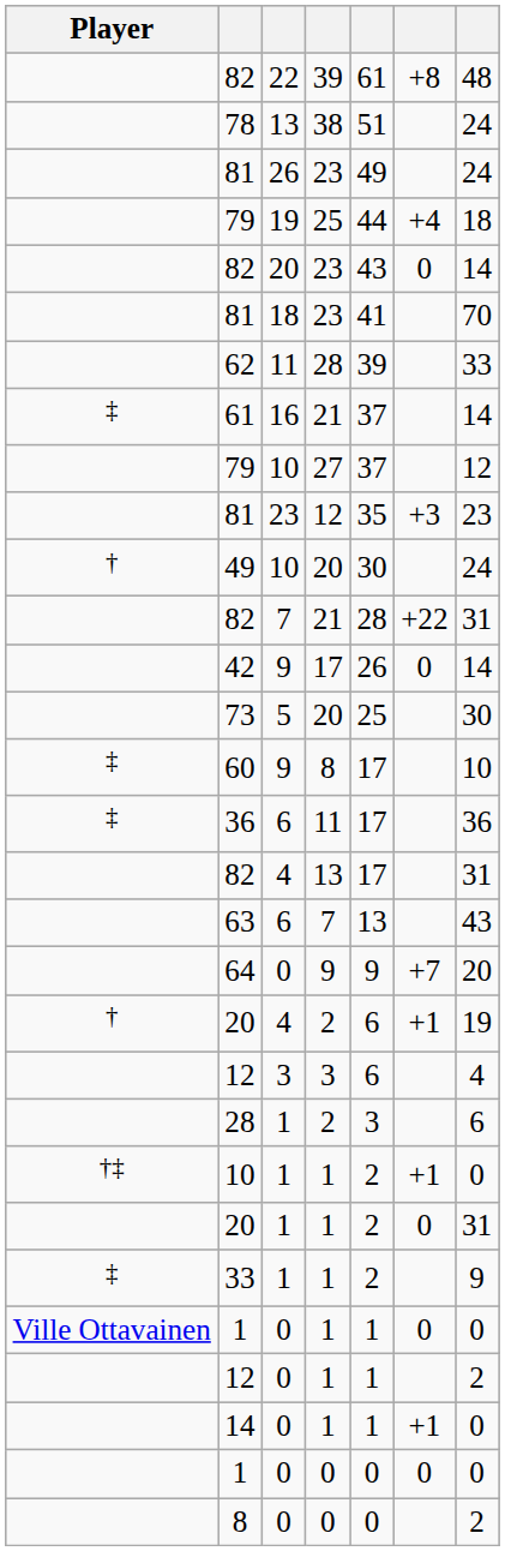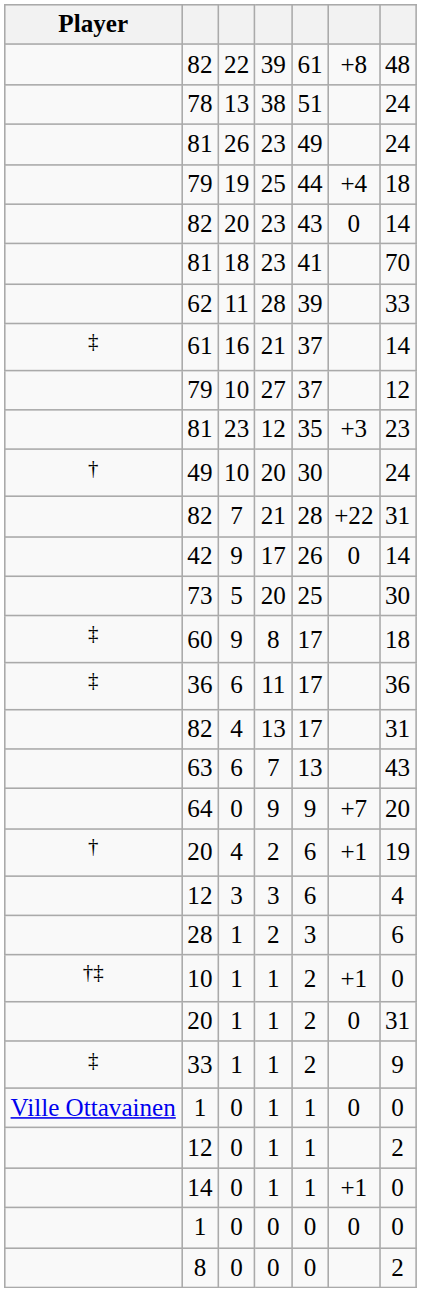60 | column 7: 10 -> 18
